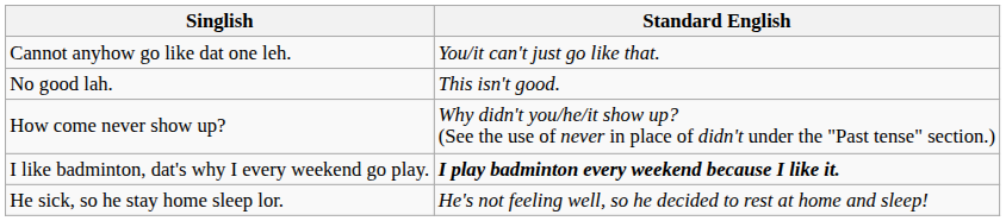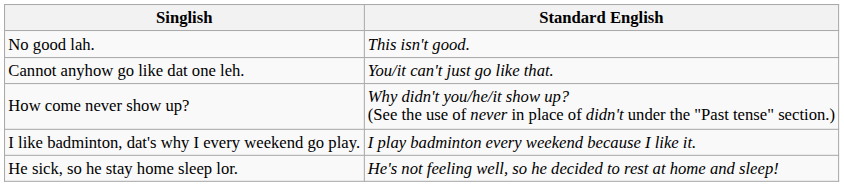rows swapped: No good lah. <-> Cannot anyhow go like dat one leh.
I like badminton, dat's why I every weekend go play. | Standard English: bold -> normal
